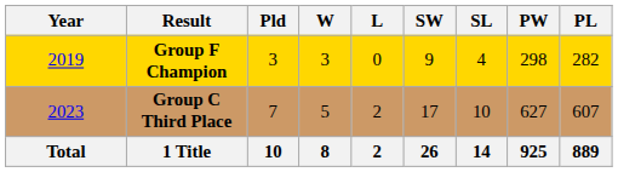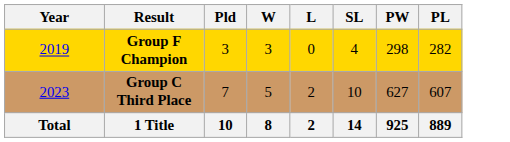- column: SW | 9 | 17 | 26
